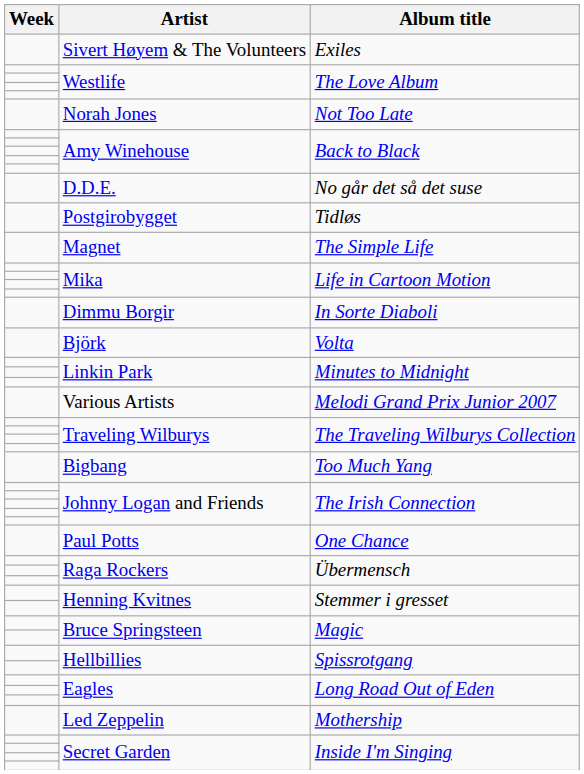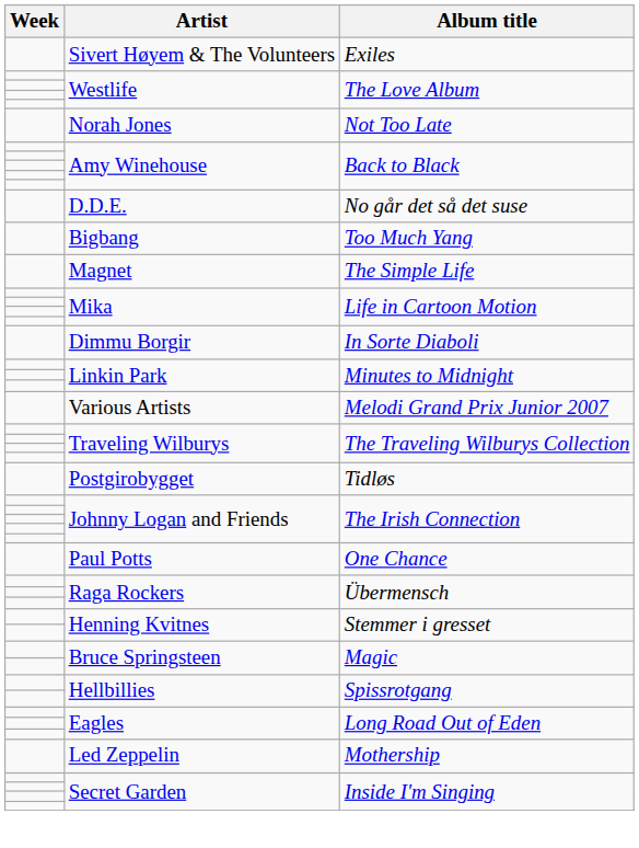rows swapped: Bigbang <-> Postgirobygget
- row: Björk | Volta
